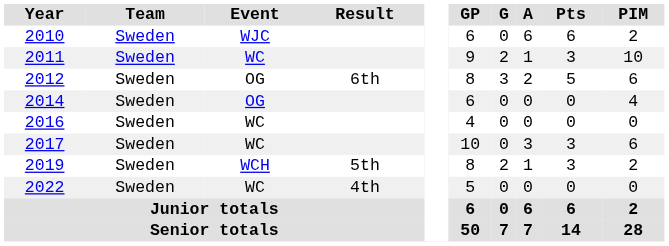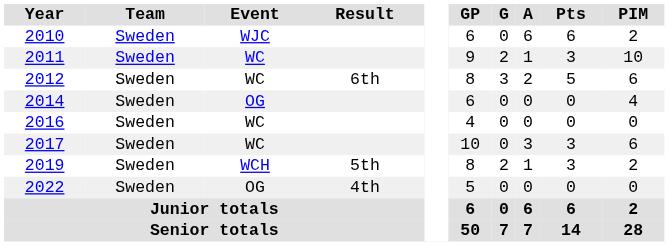2012 | Event: OG -> WC
2022 | Event: WC -> OG
